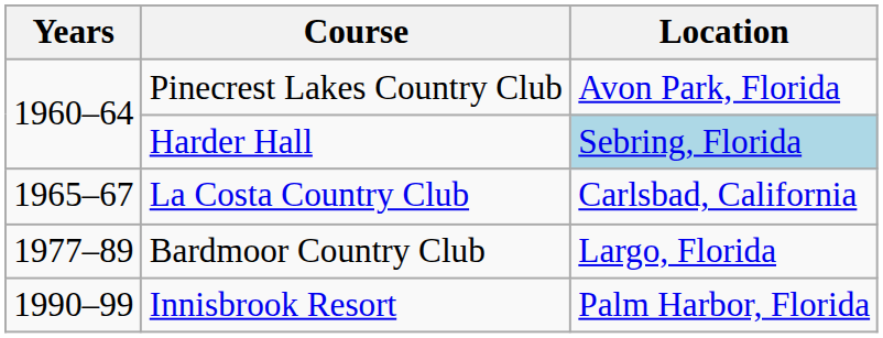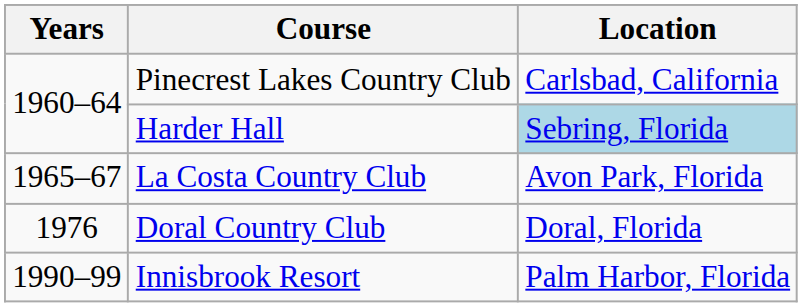Pinecrest Lakes Country Club | Location: Avon Park, Florida -> Carlsbad, California
La Costa Country Club | Location: Carlsbad, California -> Avon Park, Florida
+ row: 1976 | Doral Country Club | Doral, Florida
- row: 1977–89 | Bardmoor Country Club | Largo, Florida
